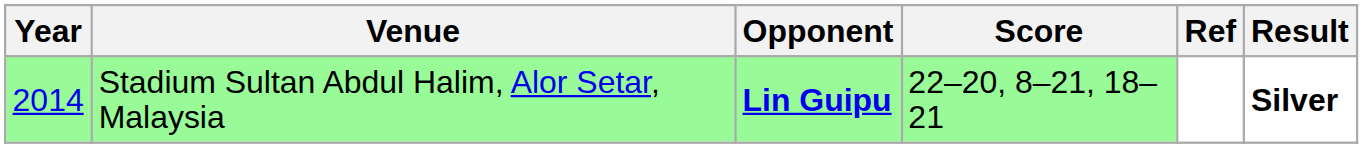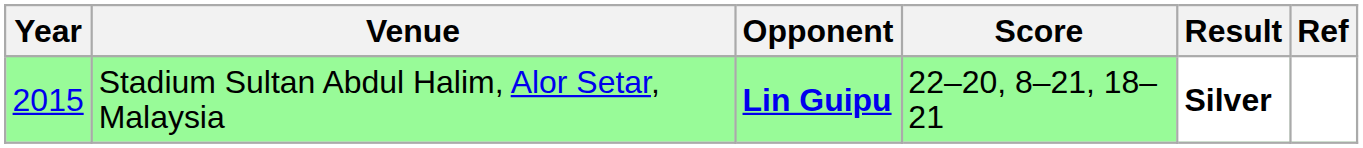columns swapped: Result <-> Ref
Stadium Sultan Abdul Halim, Alor Setar, Malaysia | Year: 2014 -> 2015
